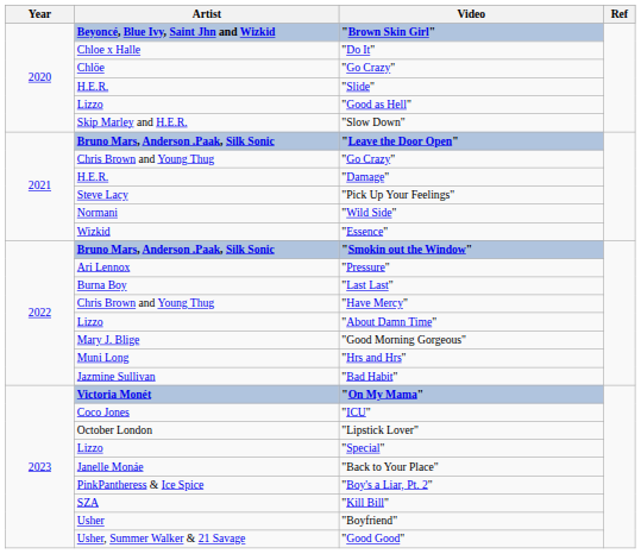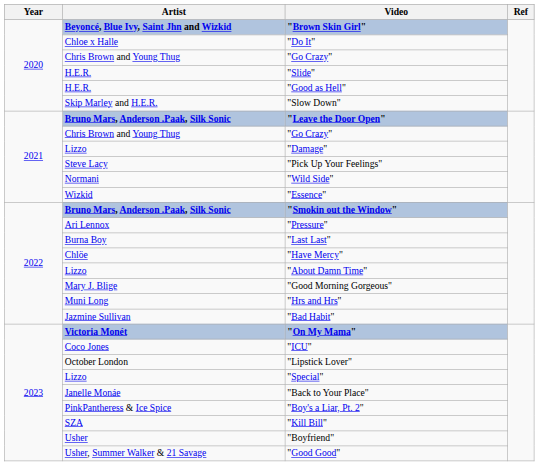2020 / "Go Crazy" | Artist: Chlöe -> Chris Brown and Young Thug
"Good as Hell" | Artist: Lizzo -> H.E.R.
"Damage" | Artist: H.E.R. -> Lizzo
"Have Mercy" | Artist: Chris Brown and Young Thug -> Chlöe
